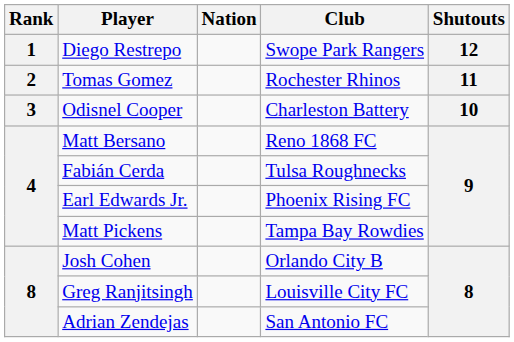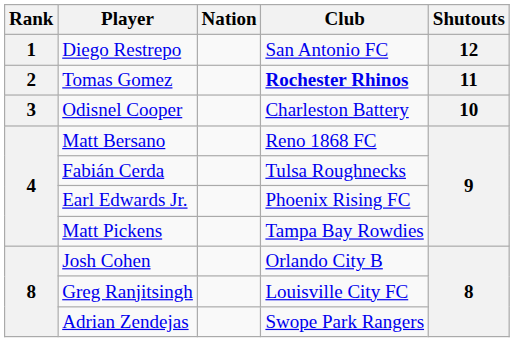Diego Restrepo | Club: Swope Park Rangers -> San Antonio FC
Tomas Gomez | Club: normal -> bold
Adrian Zendejas | Club: San Antonio FC -> Swope Park Rangers
